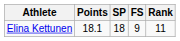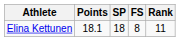Elina Kettunen | FS: 9 -> 8
